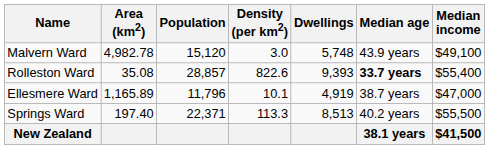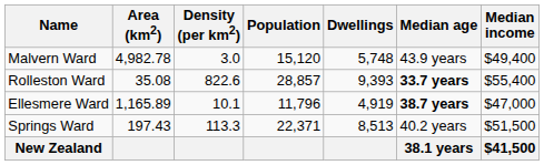columns swapped: Population <-> Density (per km2)
Malvern Ward | Median income: $49,100 -> $49,400
Ellesmere Ward | Median age: normal -> bold
Springs Ward | Area (km2): 197.40 -> 197.43
Springs Ward | Median income: $55,500 -> $51,500
